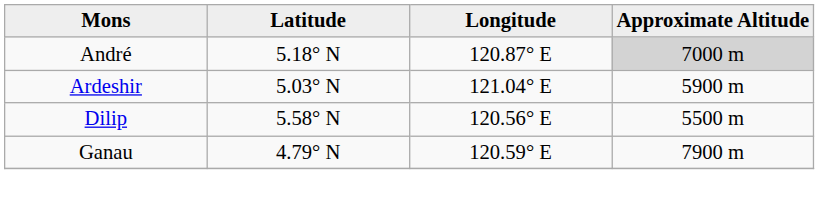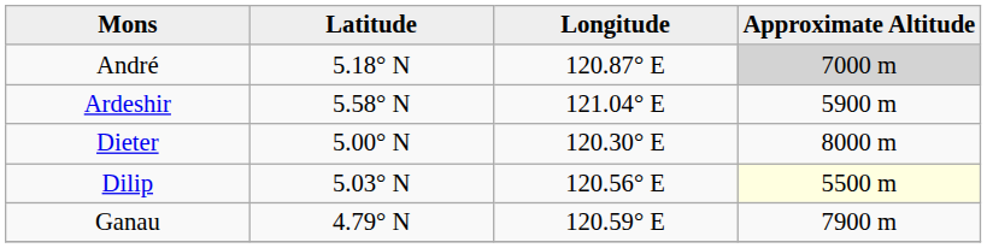Ardeshir | Latitude: 5.03° N -> 5.58° N
+ row: Dieter | 5.00° N | 120.30° E | 8000 m
Dilip | Latitude: 5.58° N -> 5.03° N
Dilip | Approximate Altitude: no background -> lightyellow background
